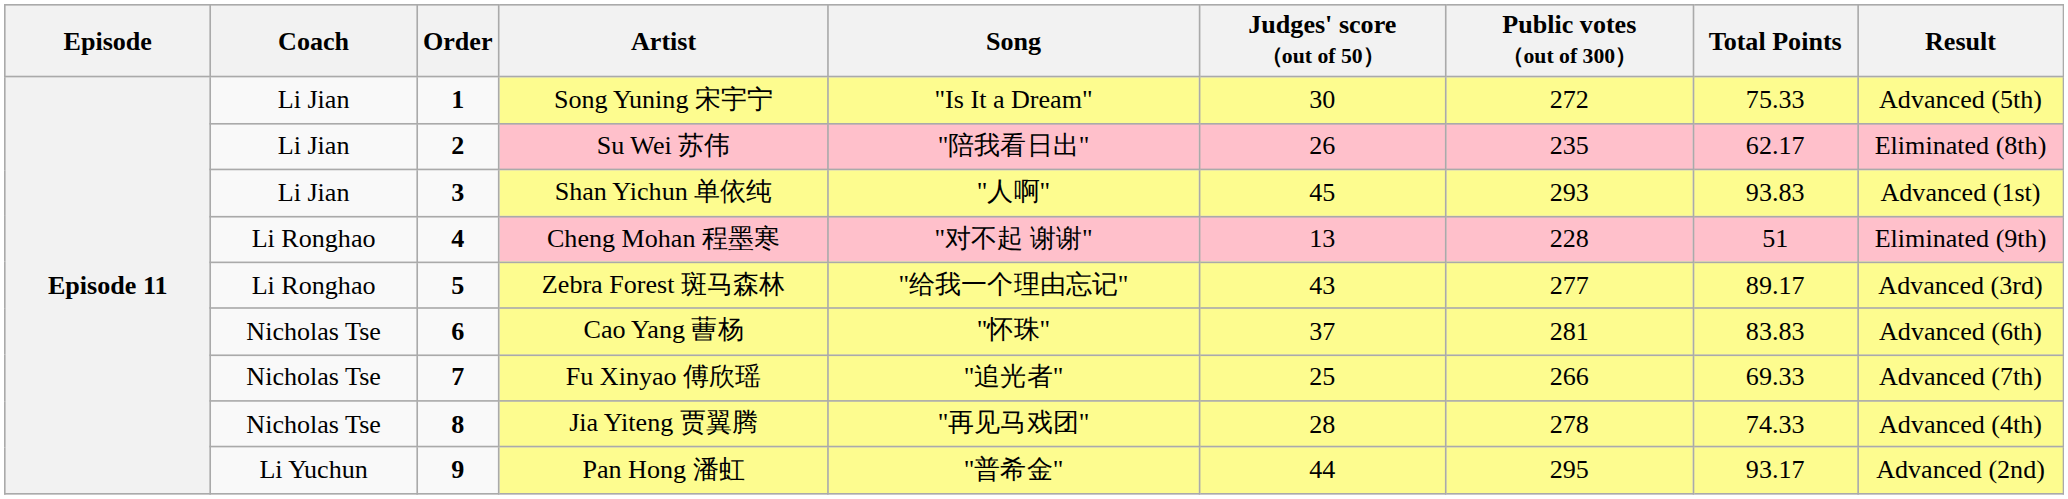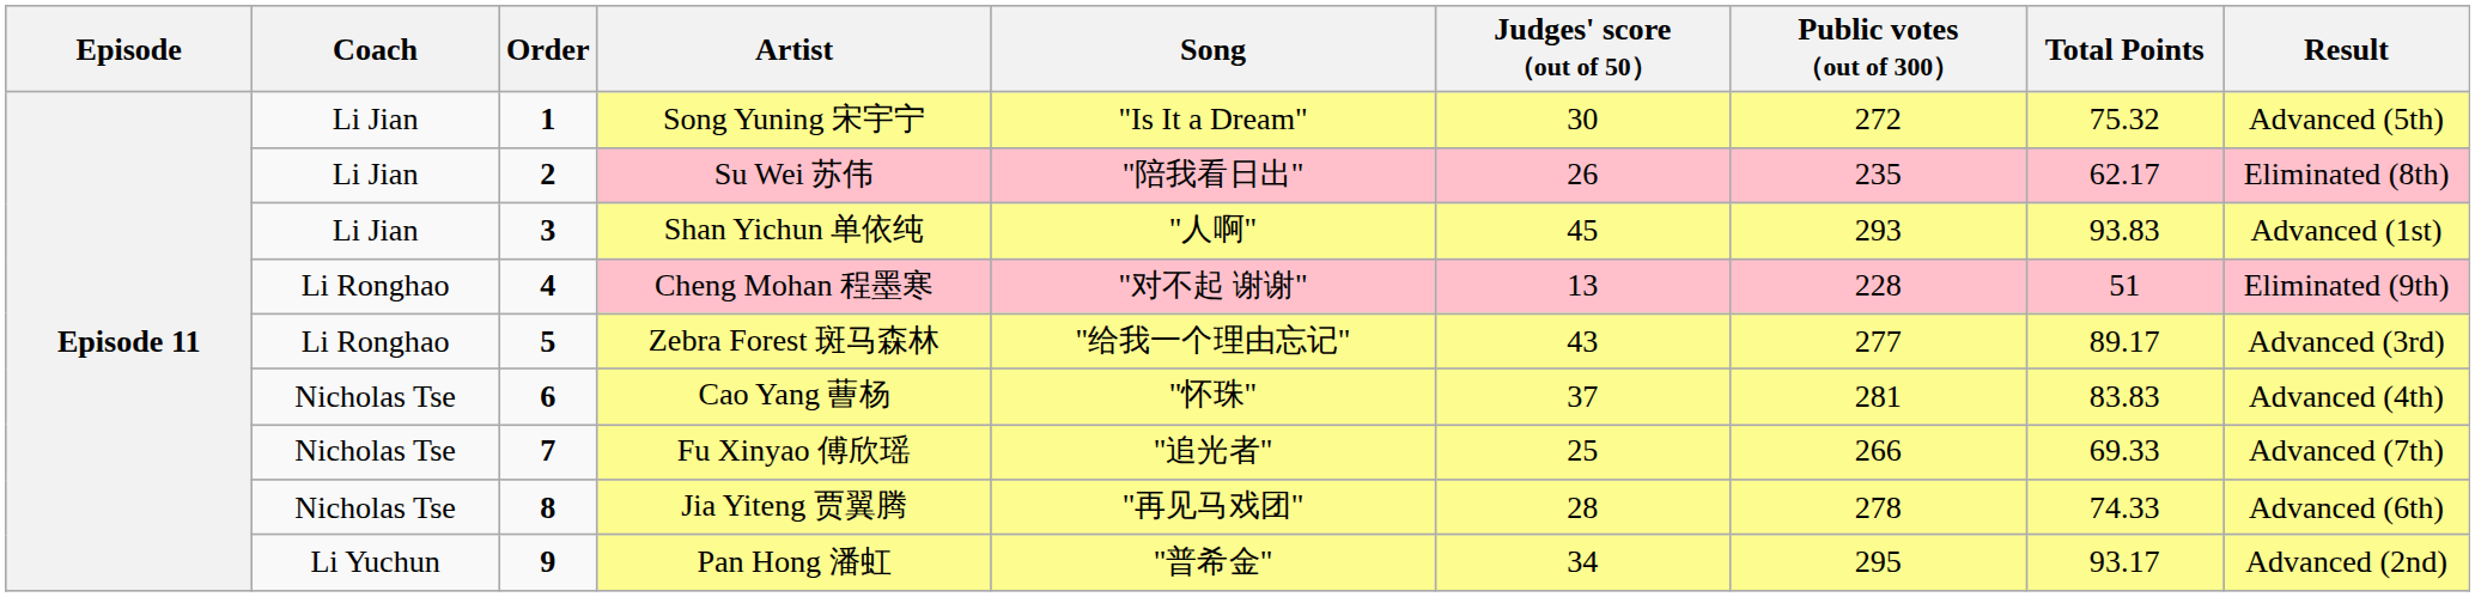Song Yuning 宋宇宁 | Total Points: 75.33 -> 75.32
Cao Yang 蓸杨 | Result: Advanced (6th) -> Advanced (4th)
Jia Yiteng 贾翼腾 | Result: Advanced (4th) -> Advanced (6th)
Pan Hong 潘虹 | Judges' score （out of 50）: 44 -> 34
